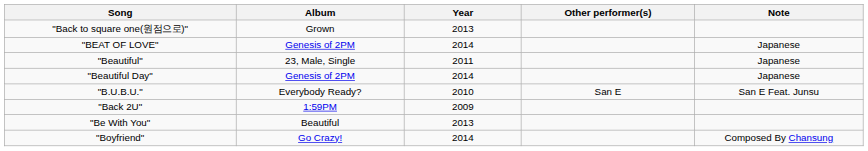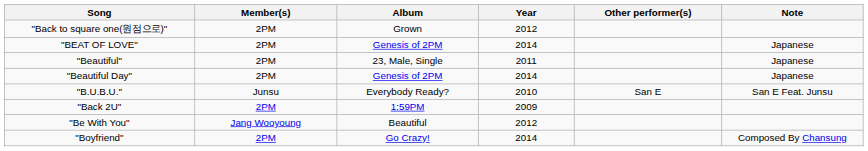+ column: Member(s) | 2PM | 2PM | 2PM | 2PM | Junsu | 2PM | Jang Wooyoung | 2PM
"Back to square one(원점으로)" | Year: 2013 -> 2012
"Be With You" | Year: 2013 -> 2012
